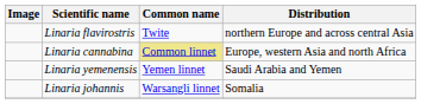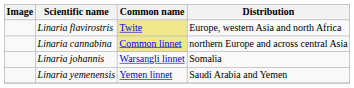Linaria flavirostris | Common name: no background -> khaki background
Linaria flavirostris | Distribution: northern Europe and across central Asia -> Europe, western Asia and north Africa
Linaria cannabina | Distribution: Europe, western Asia and north Africa -> northern Europe and across central Asia
rows swapped: Linaria yemenensis <-> Linaria johannis
